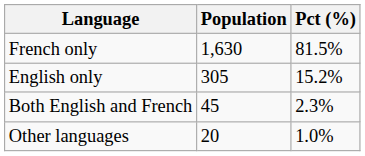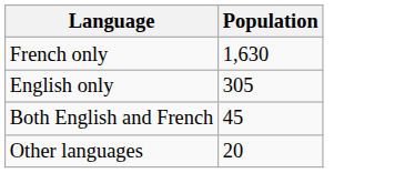- column: Pct (%) | 81.5% | 15.2% | 2.3% | 1.0%
